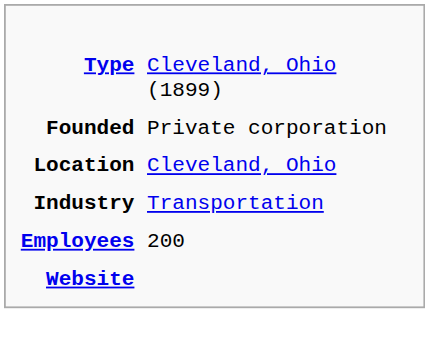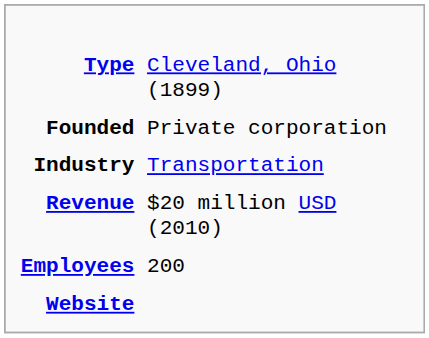- row: Location | Cleveland, Ohio
+ row: Revenue | $20 million USD (2010)
